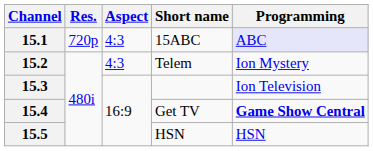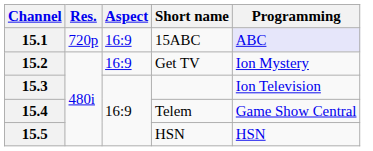15.1 | Aspect: 4:3 -> 16:9
15.2 | Aspect: 4:3 -> 16:9
15.2 | Short name: Telem -> Get TV
15.4 | Short name: Get TV -> Telem
15.4 | Programming: bold -> normal
